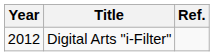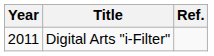Digital Arts "i-Filter" | Year: 2012 -> 2011
